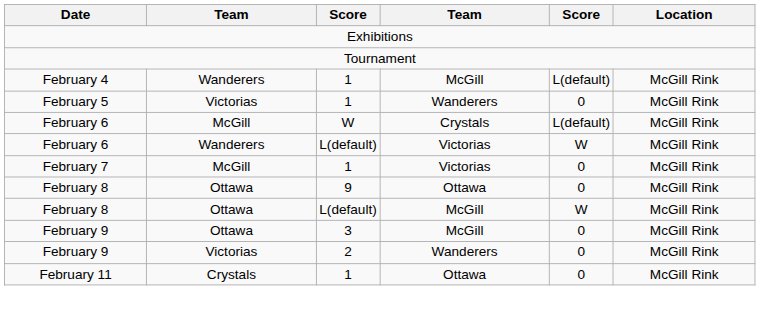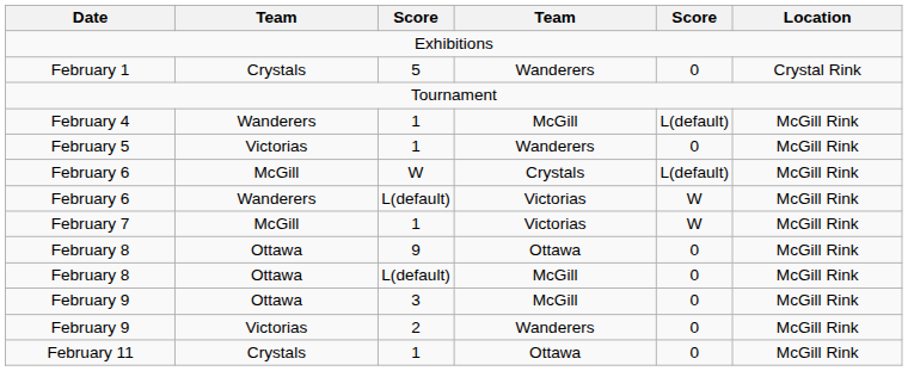+ row: February 1 | Crystals | 5 | Wanderers | 0 | Crystal Rink
February 7 | column 5: 0 -> W
February 8 / L(default) | column 5: W -> 0
